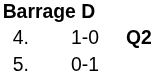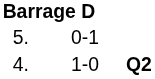rows swapped: 4. <-> 5.
